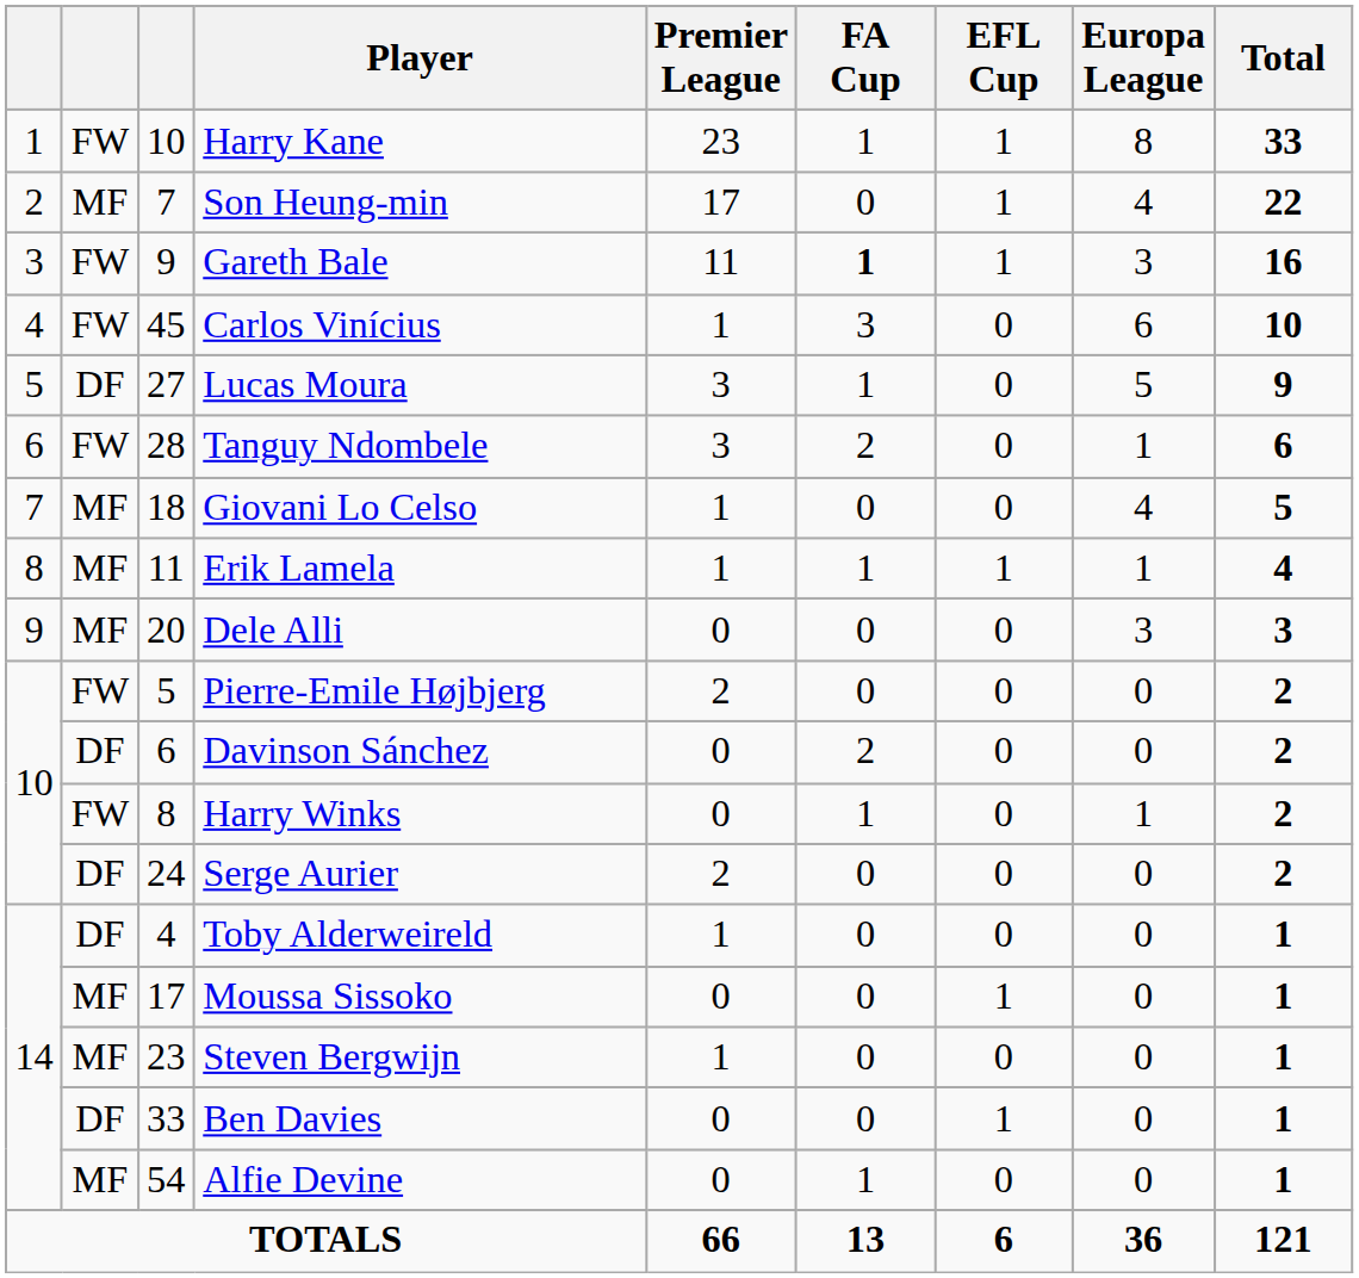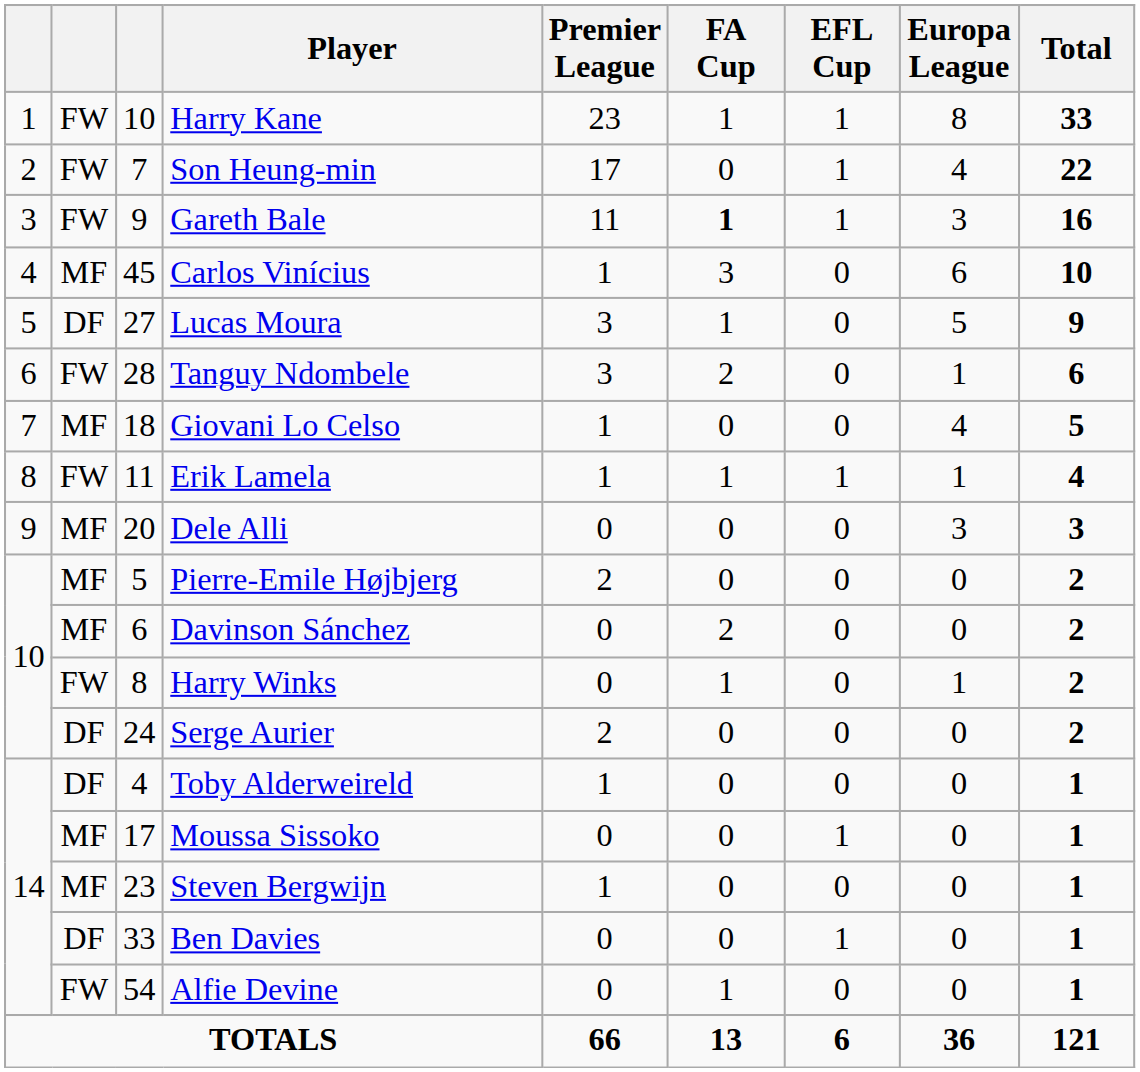Son Heung-min | column 2: MF -> FW
Carlos Vinícius | column 2: FW -> MF
Erik Lamela | column 2: MF -> FW
Pierre-Emile Højbjerg | column 2: FW -> MF
Davinson Sánchez | column 2: DF -> MF
Alfie Devine | column 2: MF -> FW
